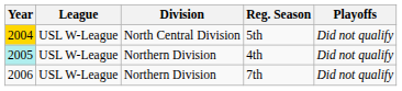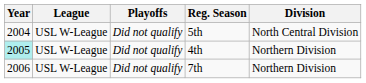columns swapped: Division <-> Playoffs
5th | Year: gold background -> no background
